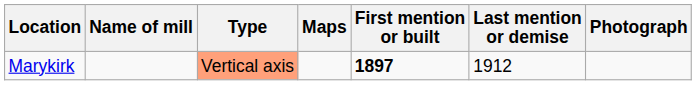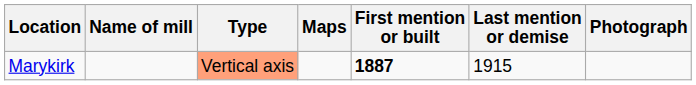Marykirk | First mention or built: 1897 -> 1887
Marykirk | Last mention or demise: 1912 -> 1915
